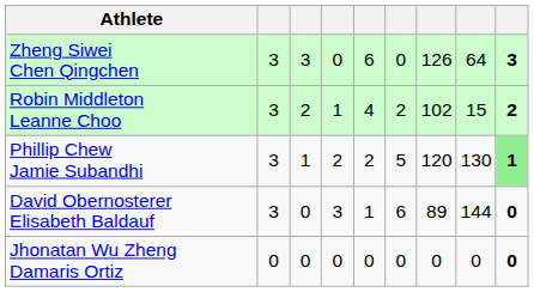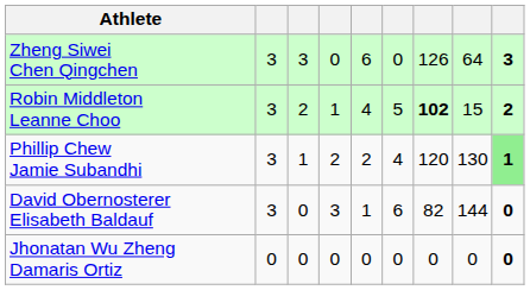Robin Middleton Leanne Choo | column 6: 2 -> 5
Robin Middleton Leanne Choo | column 7: normal -> bold
Phillip Chew Jamie Subandhi | column 6: 5 -> 4
David Obernosterer Elisabeth Baldauf | column 7: 89 -> 82
